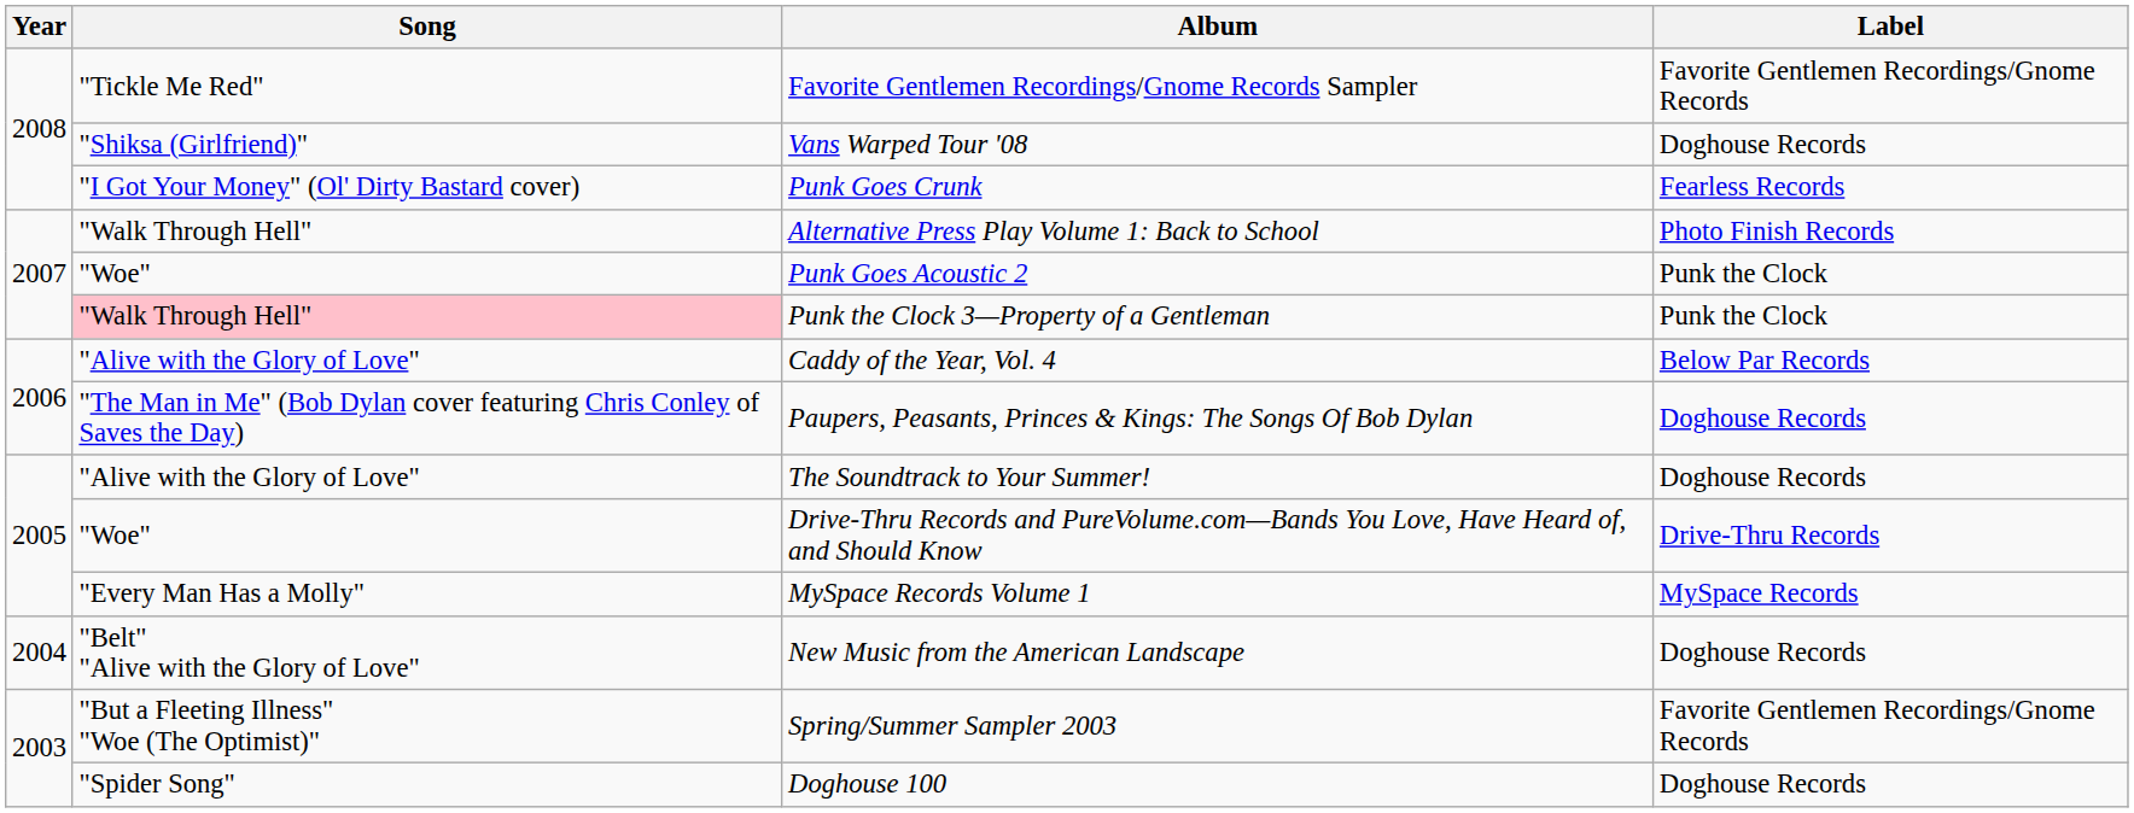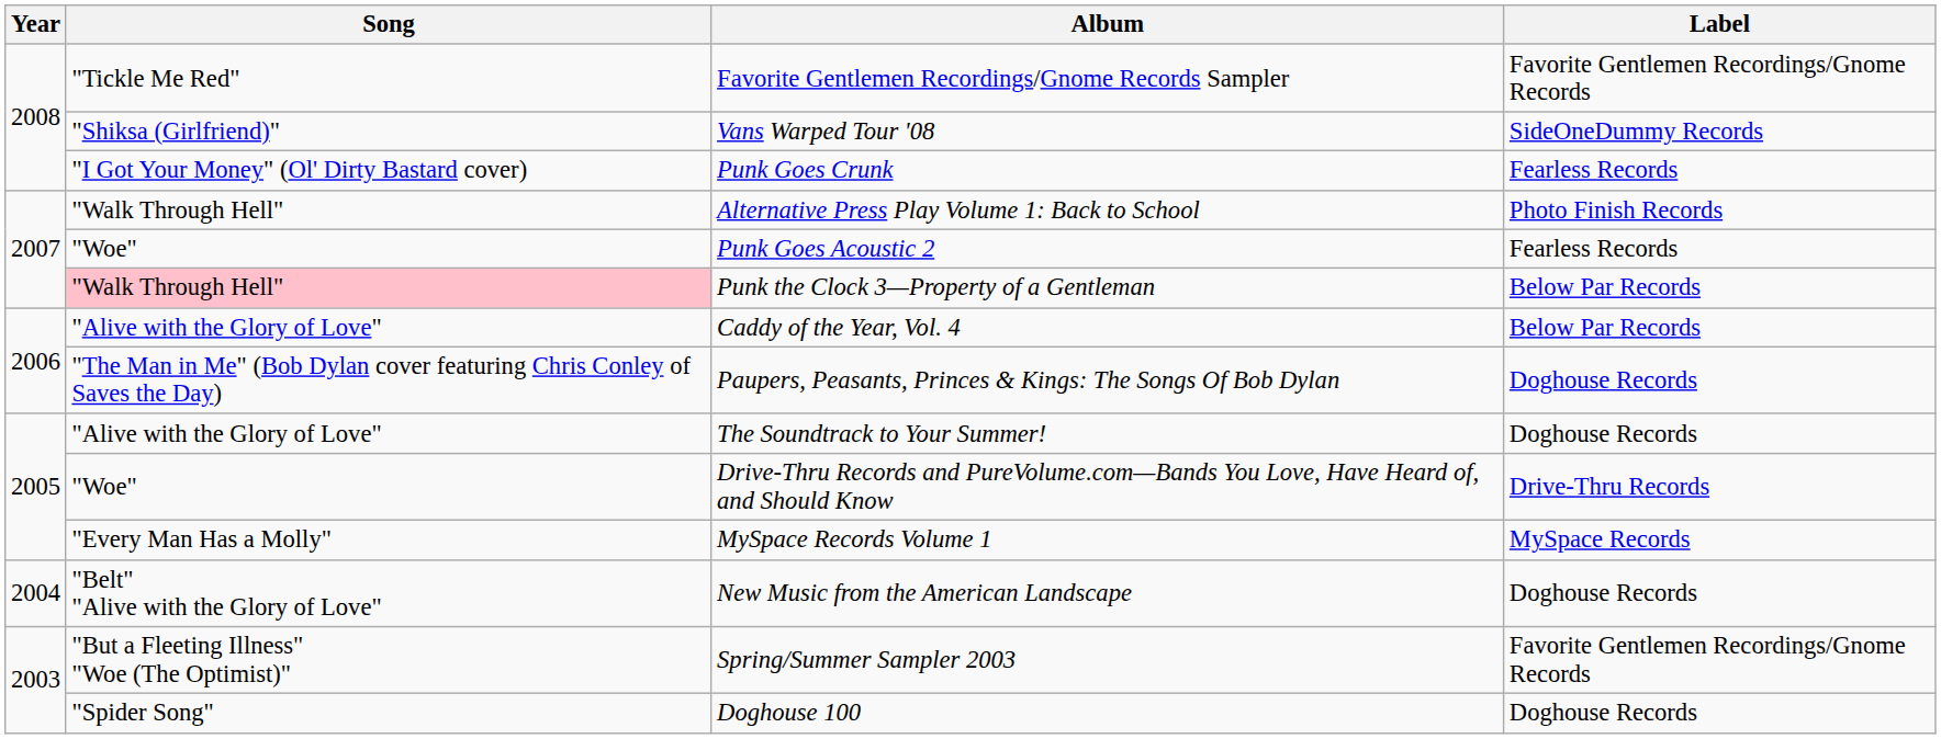Vans Warped Tour '08 | Label: Doghouse Records -> SideOneDummy Records
Punk Goes Acoustic 2 | Label: Punk the Clock -> Fearless Records
Punk the Clock 3—Property of a Gentleman | Label: Punk the Clock -> Below Par Records
